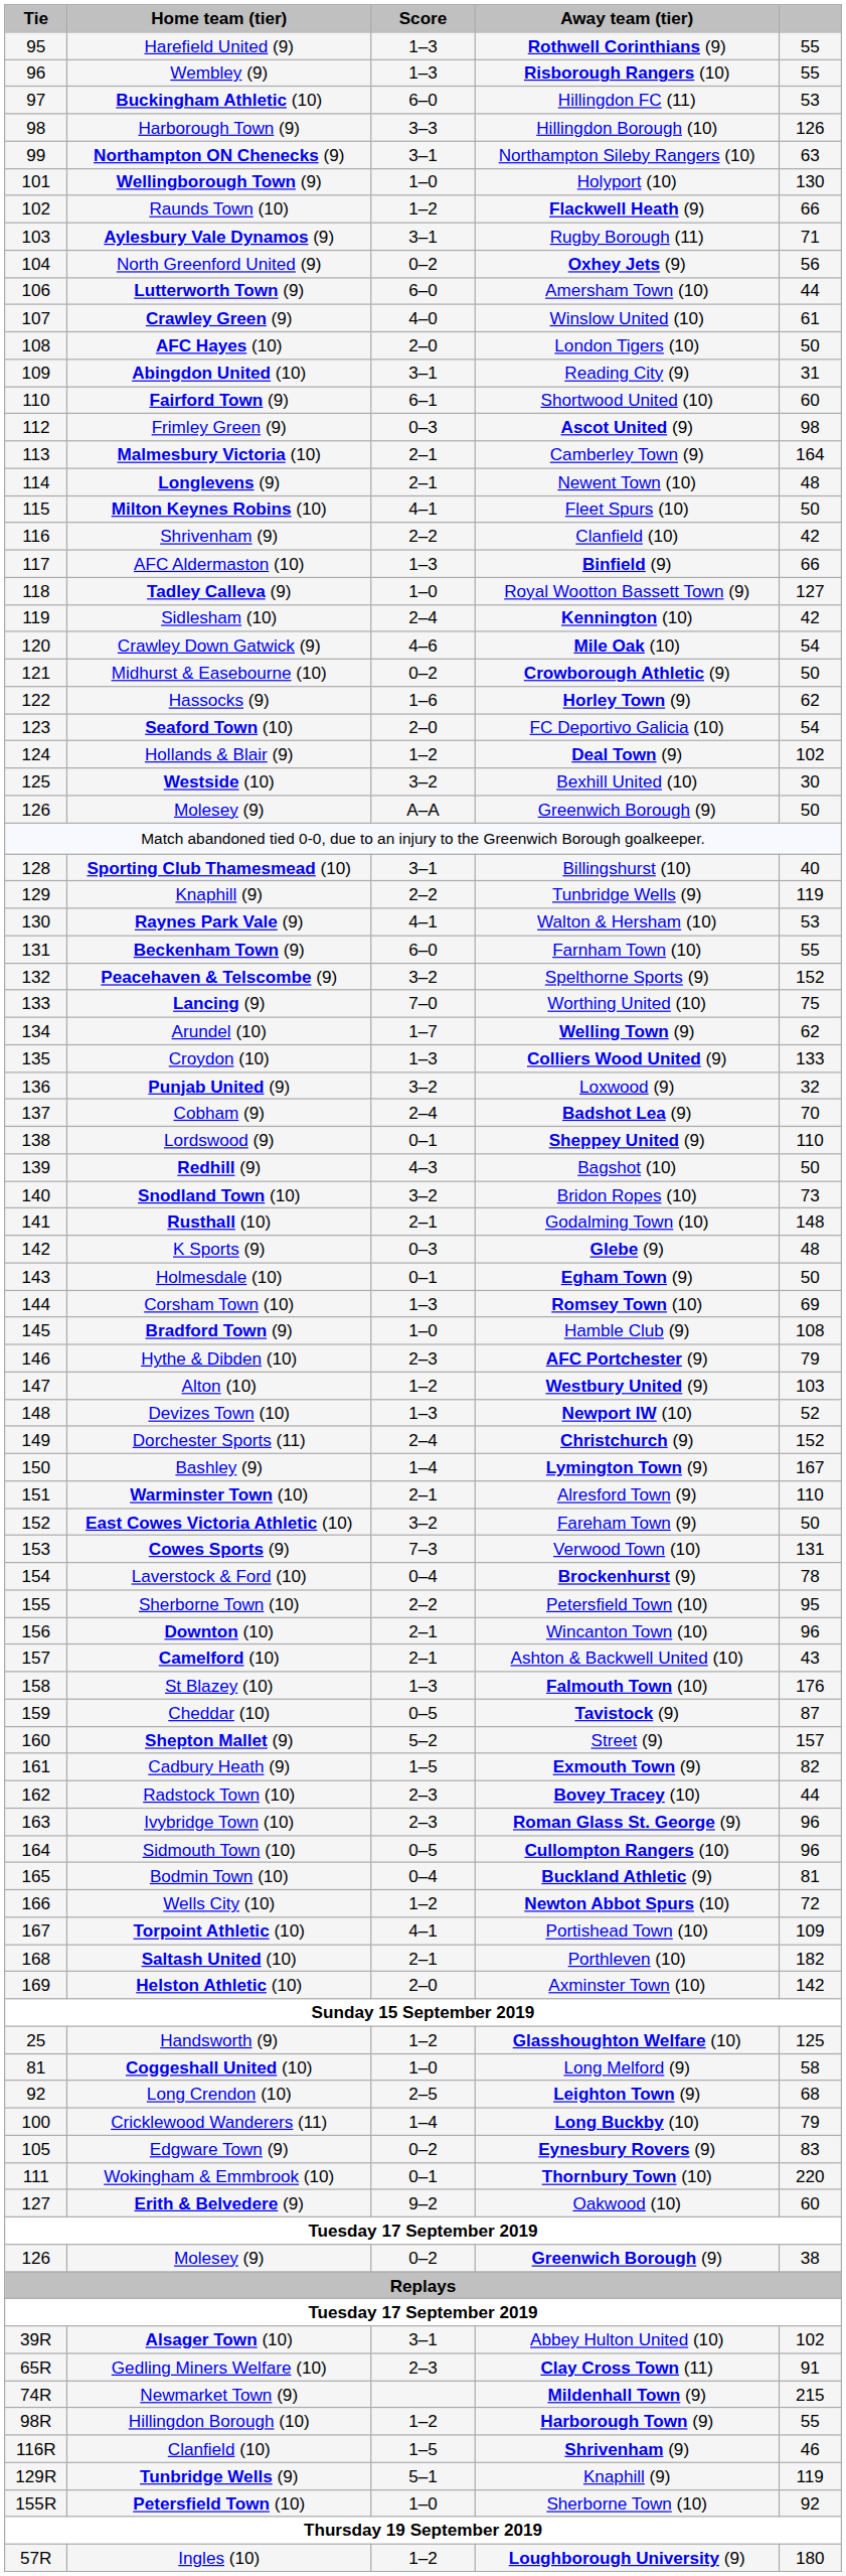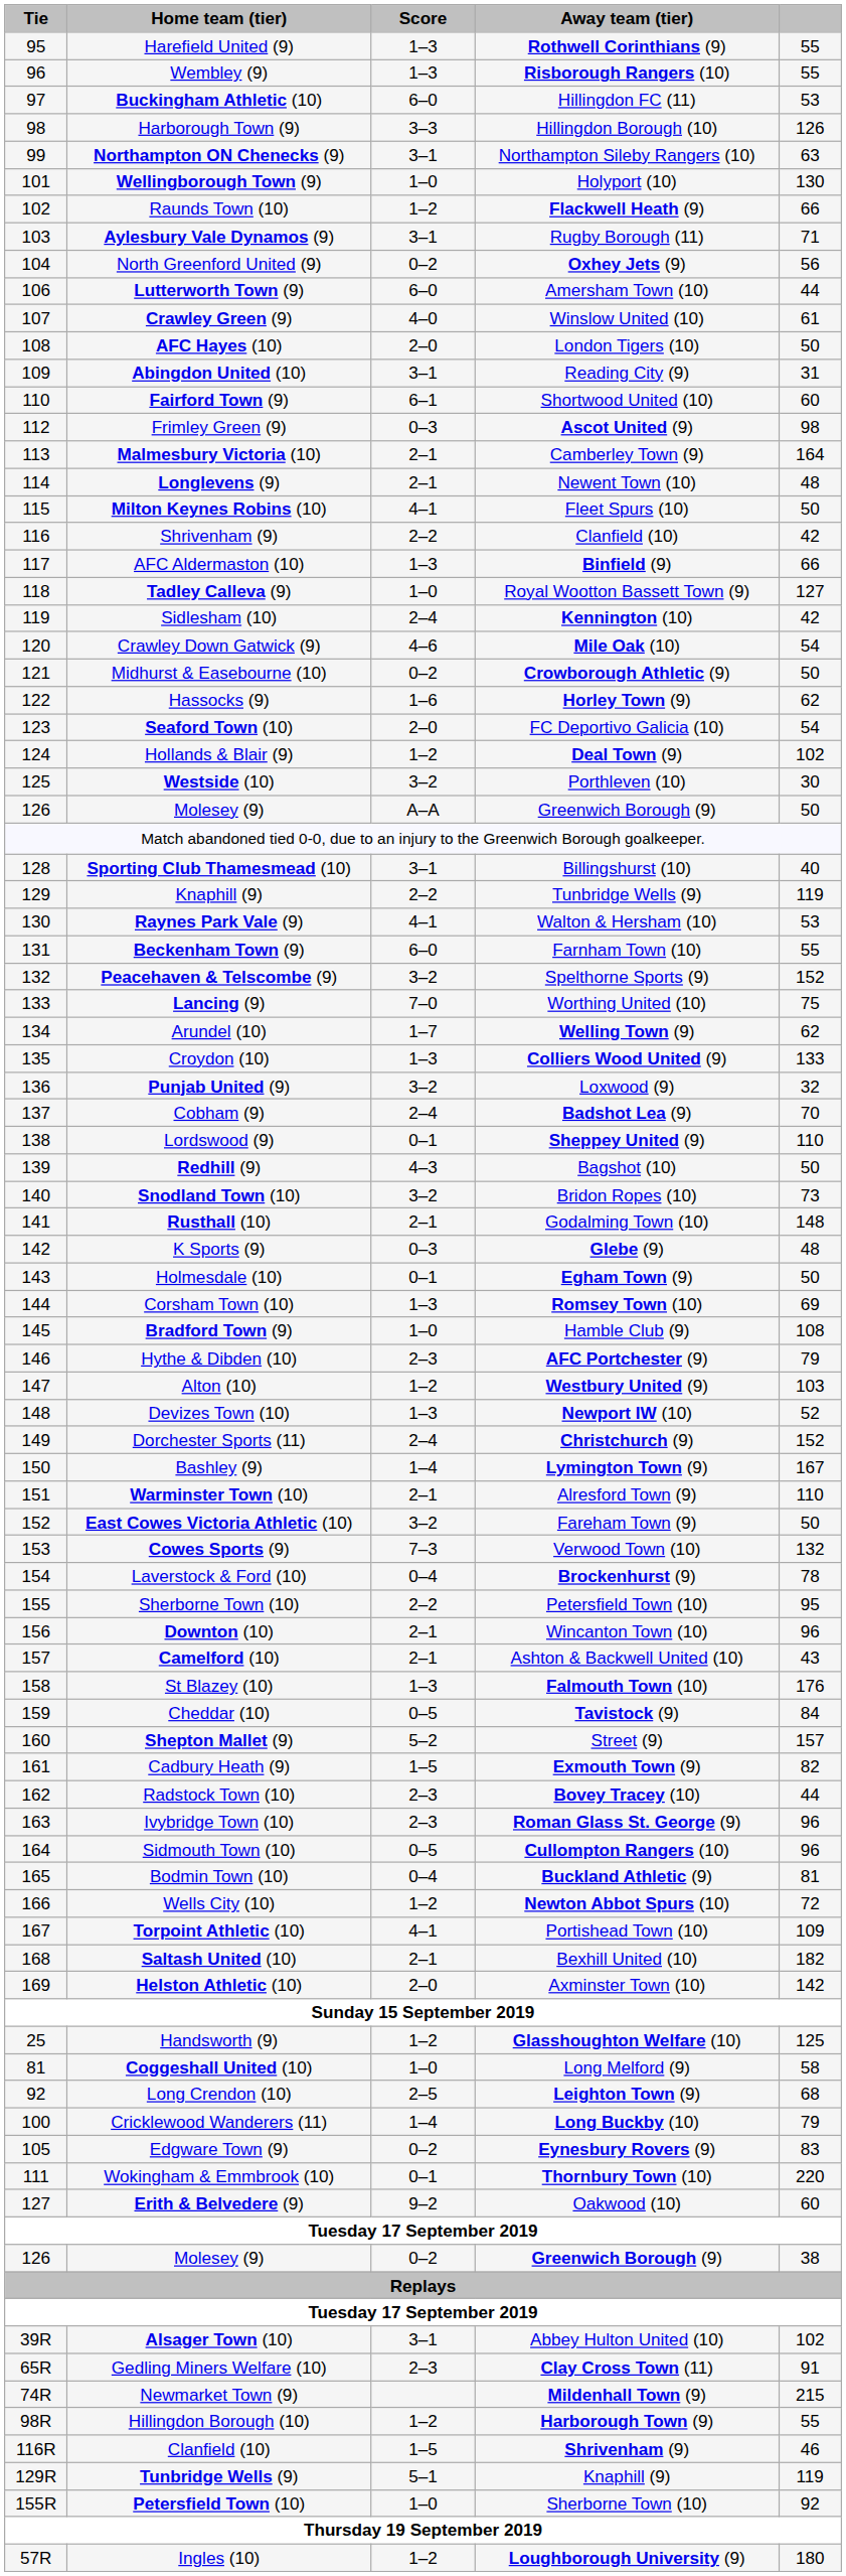Westside (10) | Away team (tier): Bexhill United (10) -> Porthleven (10)
Cowes Sports (9) | column 5: 131 -> 132
Cheddar (10) | column 5: 87 -> 84
Saltash United (10) | Away team (tier): Porthleven (10) -> Bexhill United (10)
